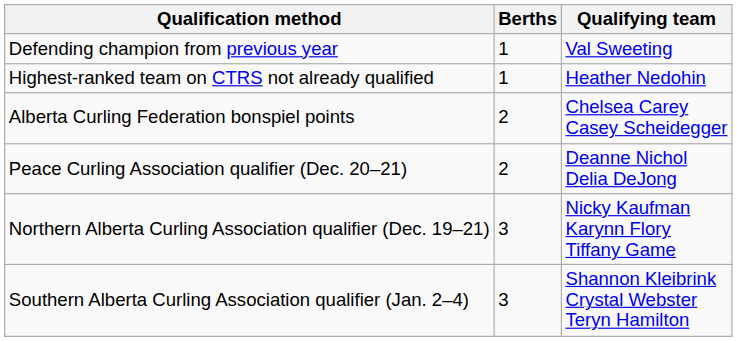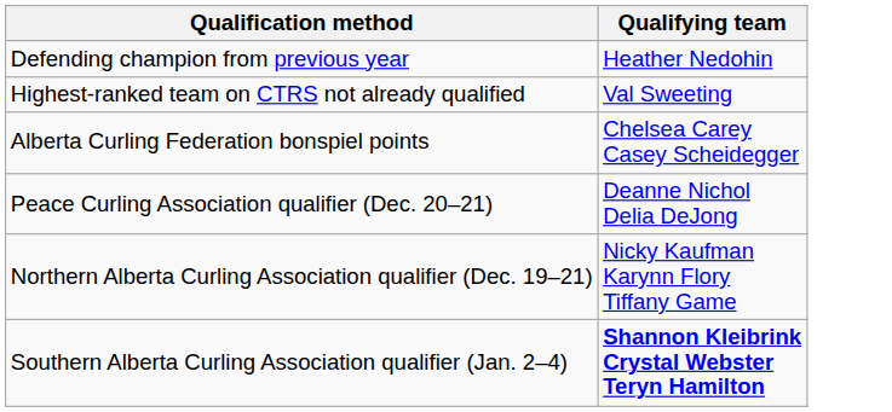- column: Berths | 1 | 1 | 2 | 2 | 3 | 3
Defending champion from previous year | Qualifying team: Val Sweeting -> Heather Nedohin
Highest-ranked team on CTRS not already qualified | Qualifying team: Heather Nedohin -> Val Sweeting
Southern Alberta Curling Association qualifier (Jan. 2–4) | Qualifying team: normal -> bold
